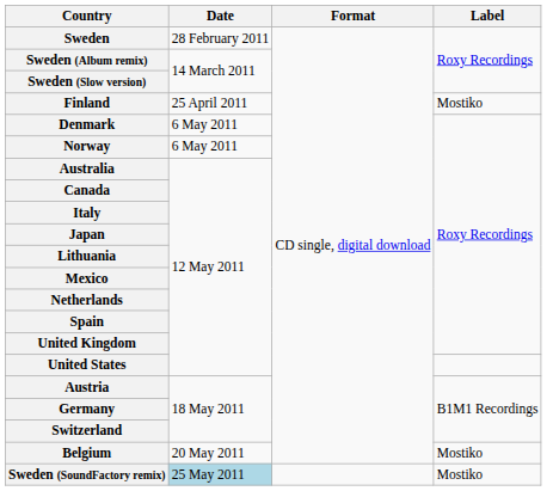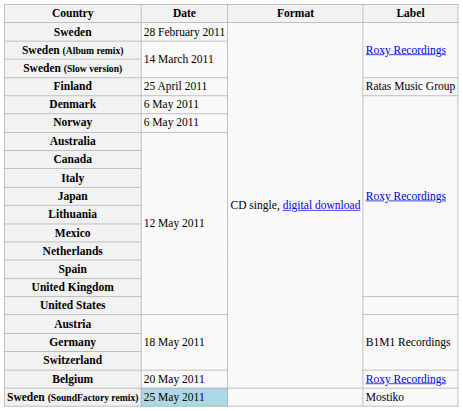Finland | Label: Mostiko -> Ratas Music Group
Belgium | Label: Mostiko -> Roxy Recordings
